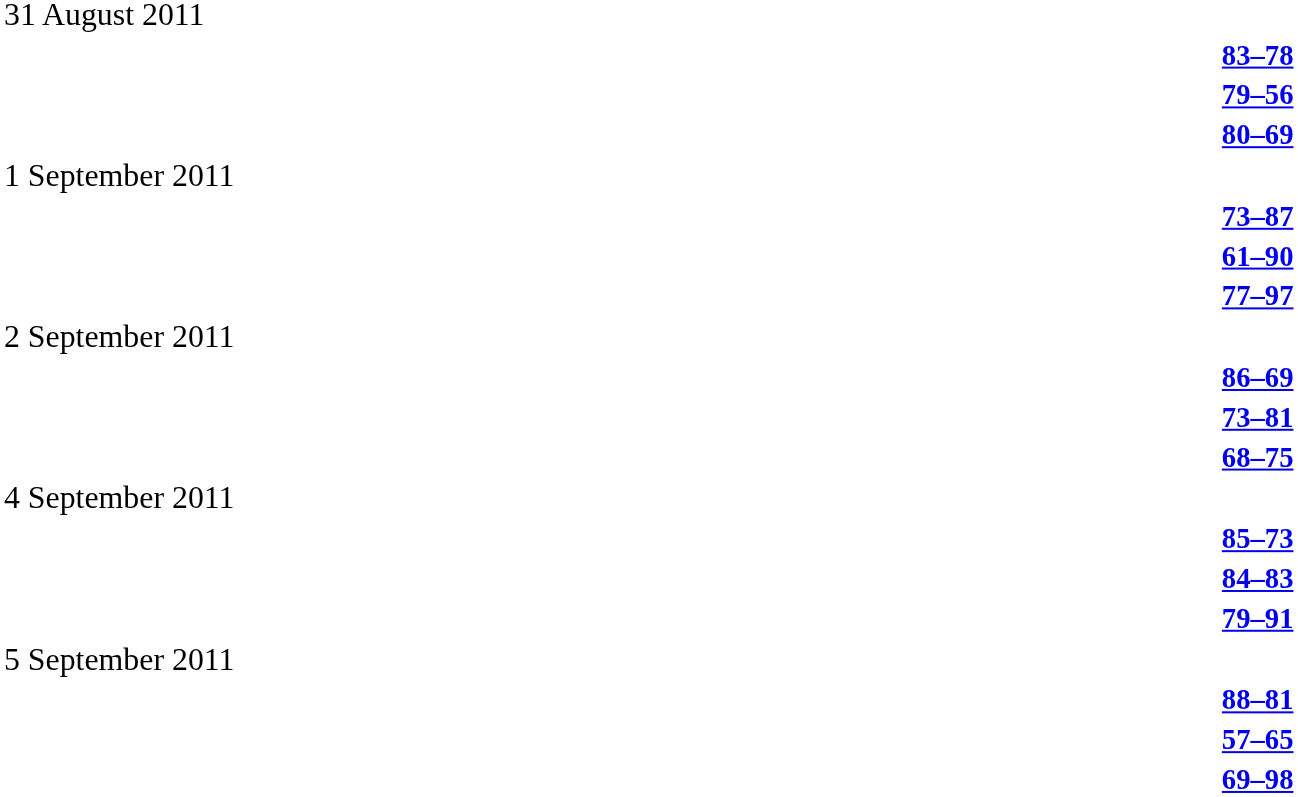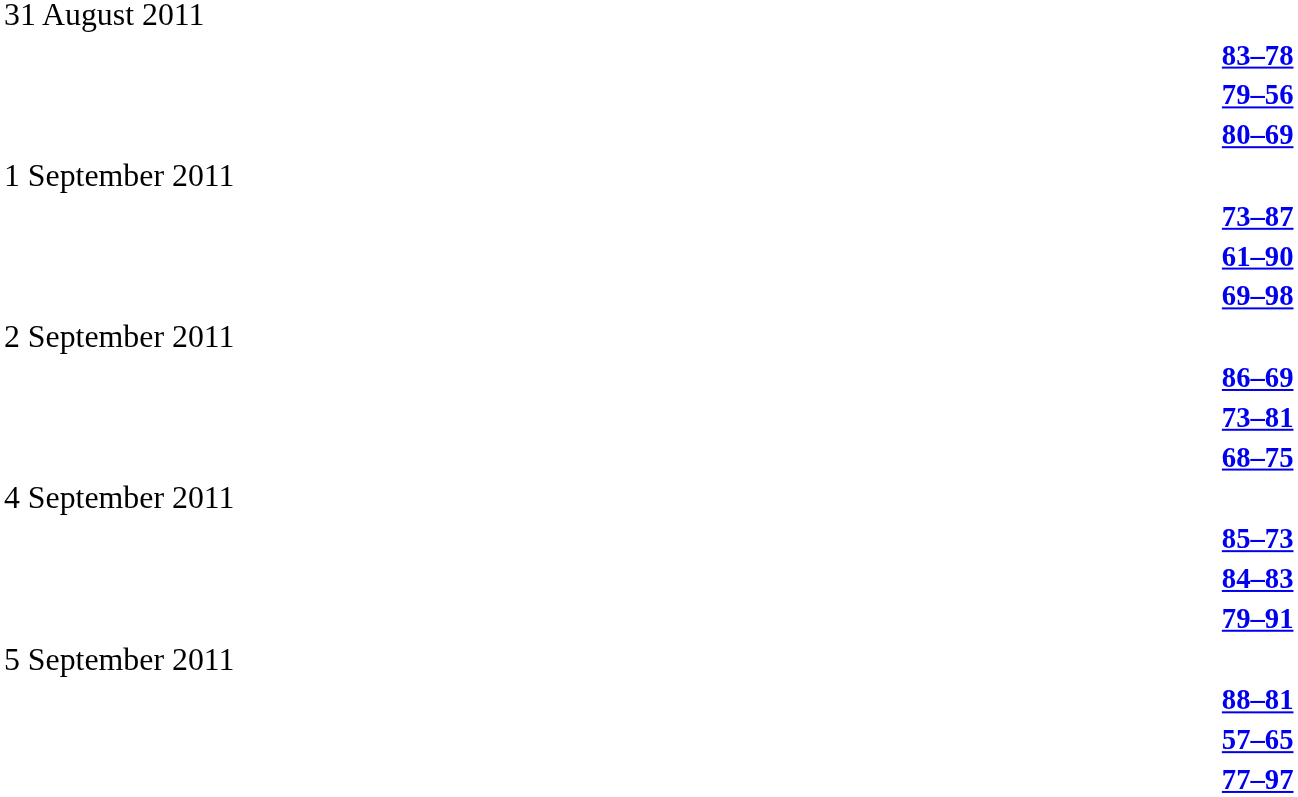rows swapped: 77–97 <-> 69–98
